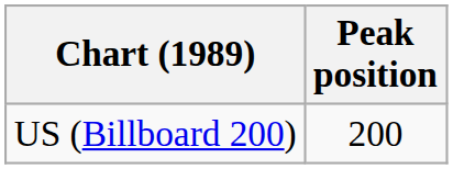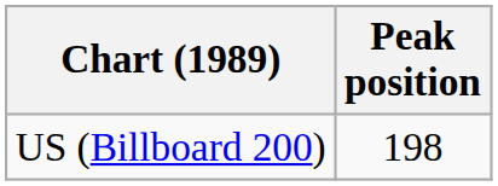US (Billboard 200) | Peak position: 200 -> 198
